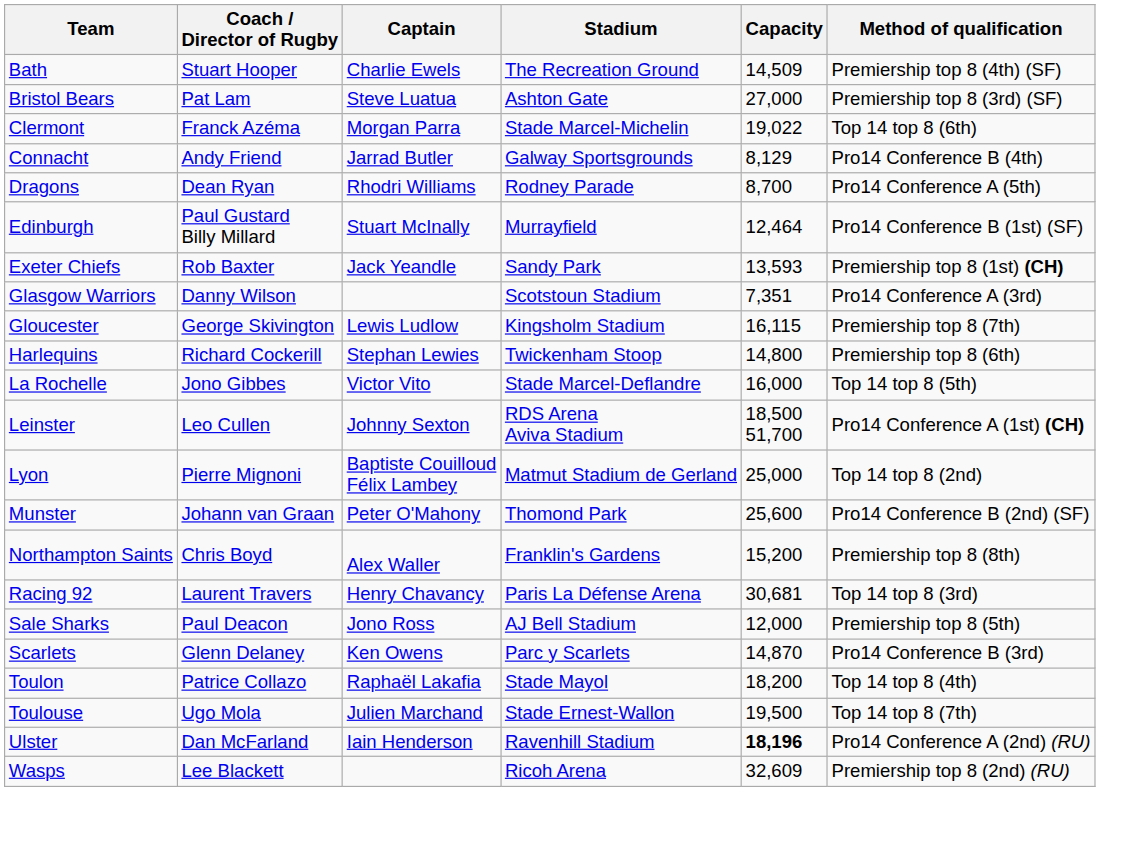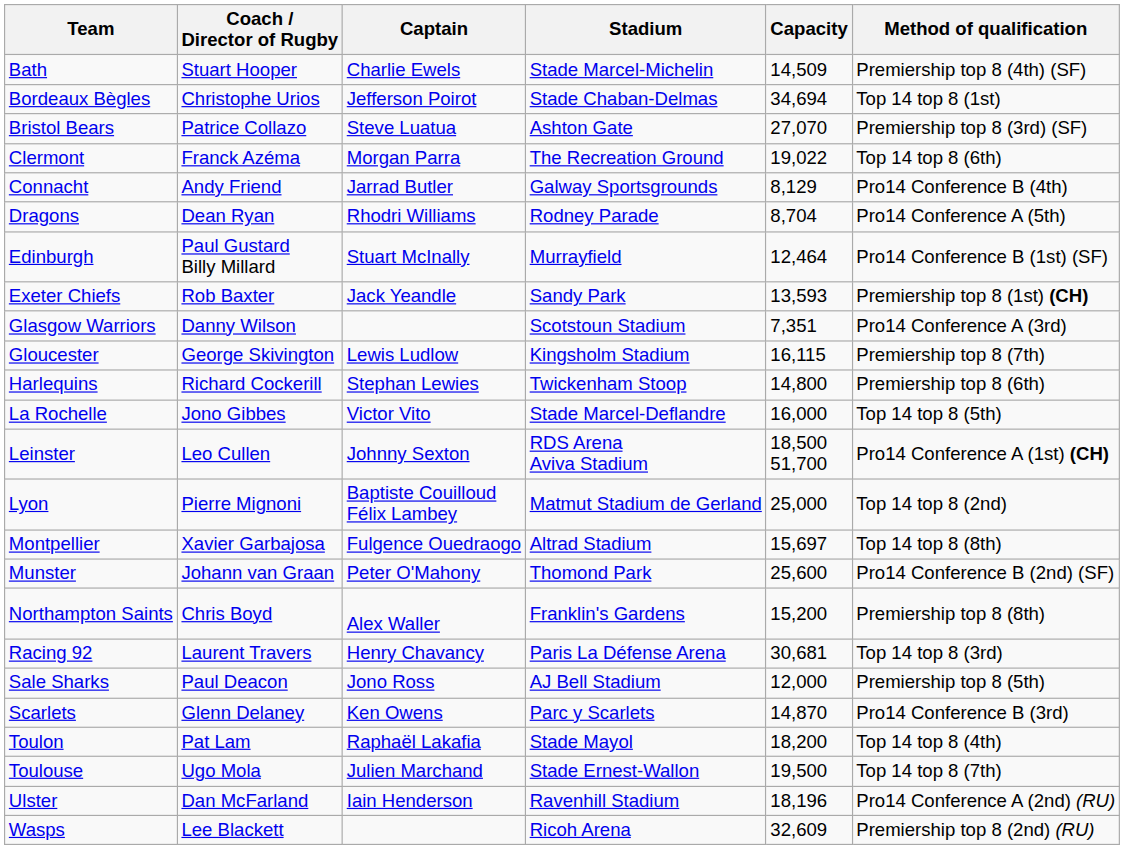Bath | Stadium: The Recreation Ground -> Stade Marcel-Michelin
+ row: Bordeaux Bègles | Christophe Urios | Jefferson Poirot | Stade Chaban-Delmas | 34,694 | Top 14 top 8 (1st)
Bristol Bears | Coach / Director of Rugby: Pat Lam -> Patrice Collazo
Bristol Bears | Capacity: 27,000 -> 27,070
Clermont | Stadium: Stade Marcel-Michelin -> The Recreation Ground
Dragons | Capacity: 8,700 -> 8,704
+ row: Montpellier | Xavier Garbajosa | Fulgence Ouedraogo | Altrad Stadium | 15,697 | Top 14 top 8 (8th)
Toulon | Coach / Director of Rugby: Patrice Collazo -> Pat Lam
Ulster | Capacity: bold -> normal
